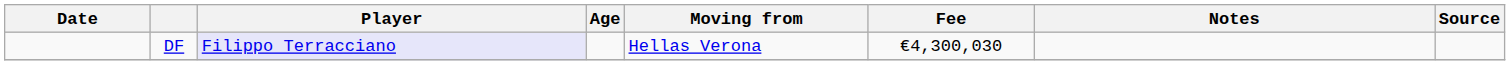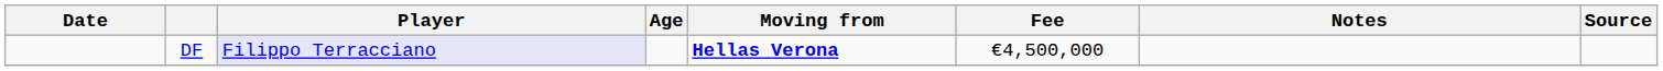DF | Moving from: normal -> bold
DF | Fee: €4,300,030 -> €4,500,000
